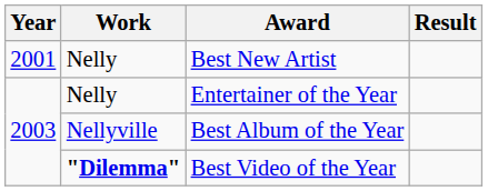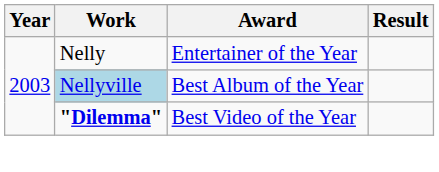- row: 2001 | Nelly | Best New Artist
Best Album of the Year | Work: no background -> lightblue background
